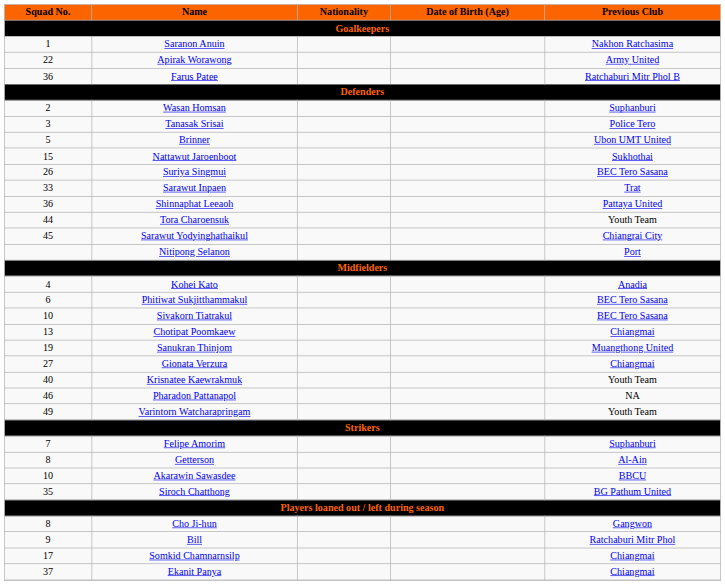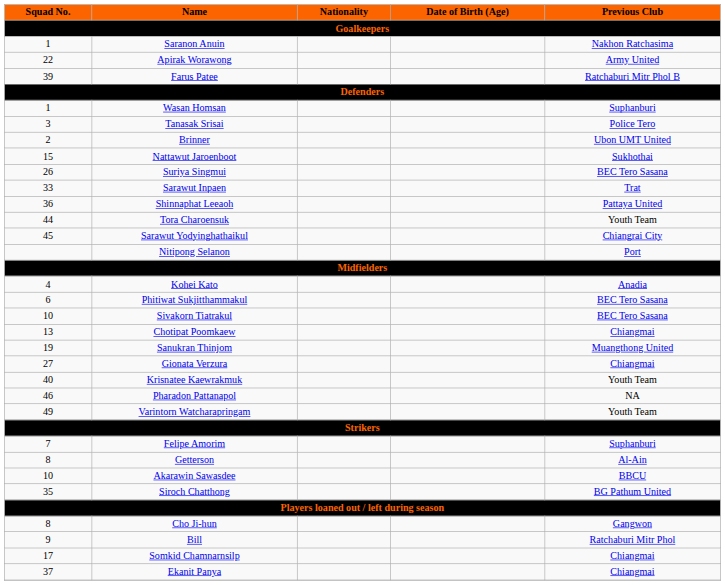Farus Patee | Squad No.: 36 -> 39
Wasan Homsan | Squad No.: 2 -> 1
Brinner | Squad No.: 5 -> 2
